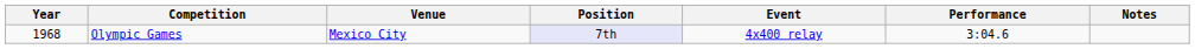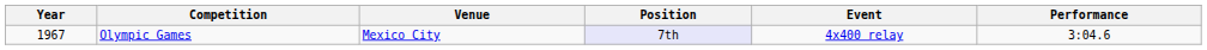- column: Notes
Olympic Games | Year: 1968 -> 1967
